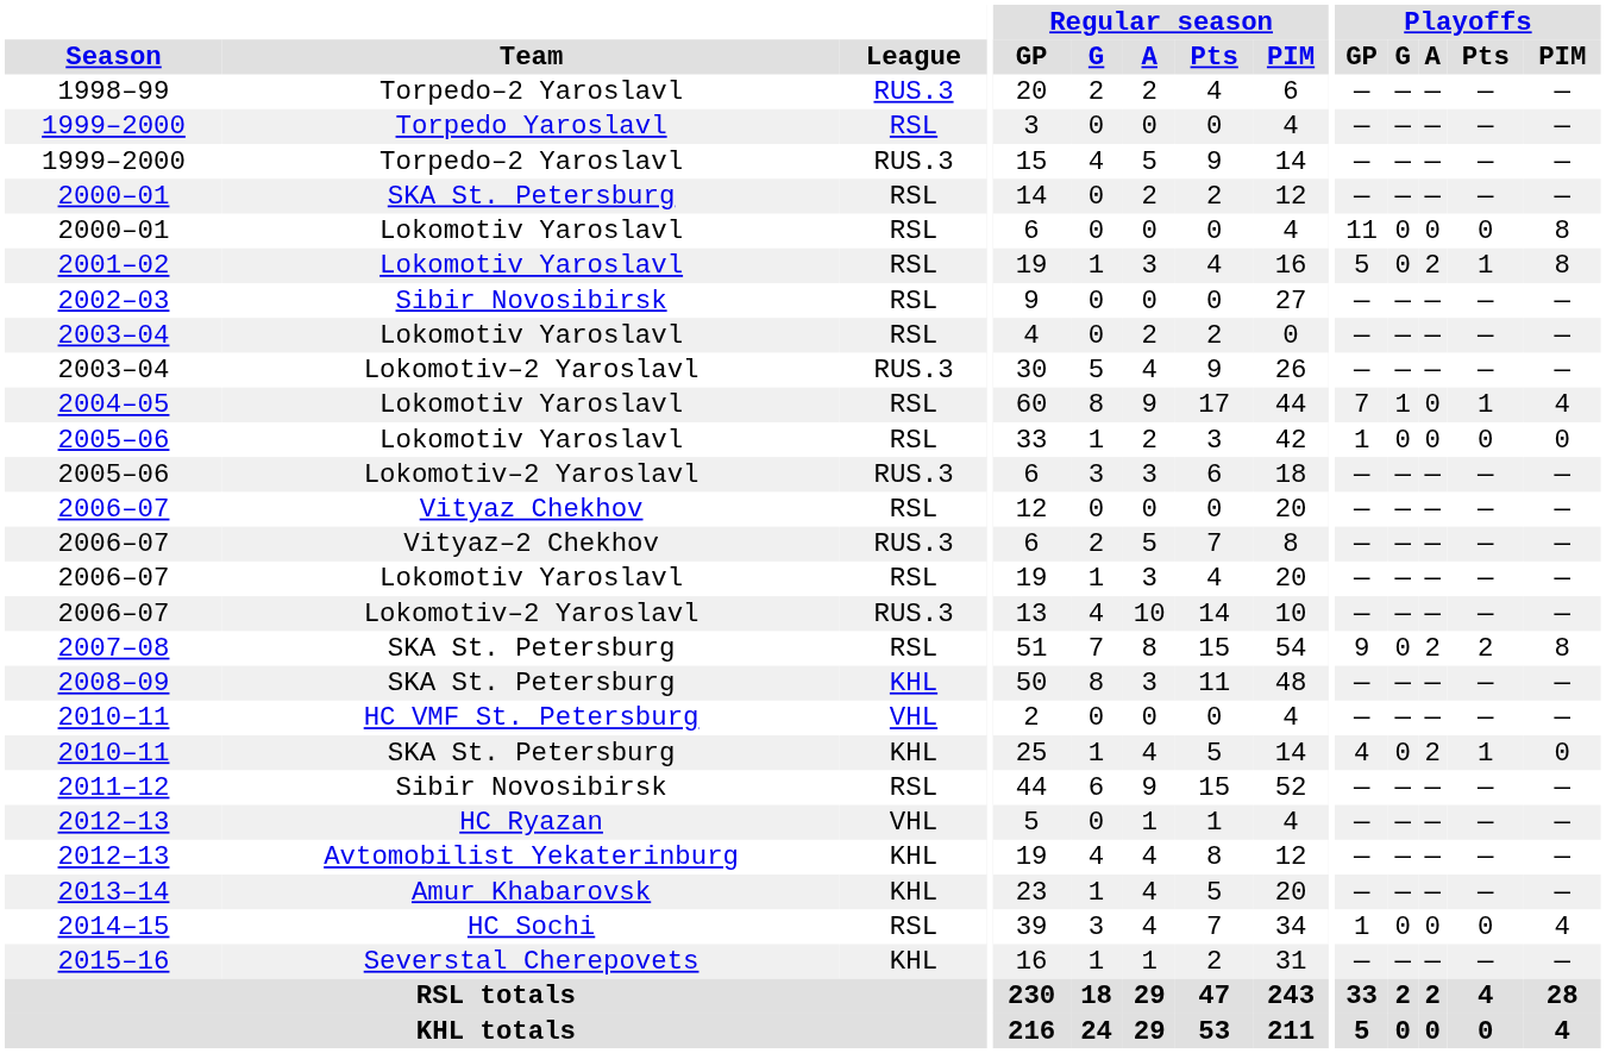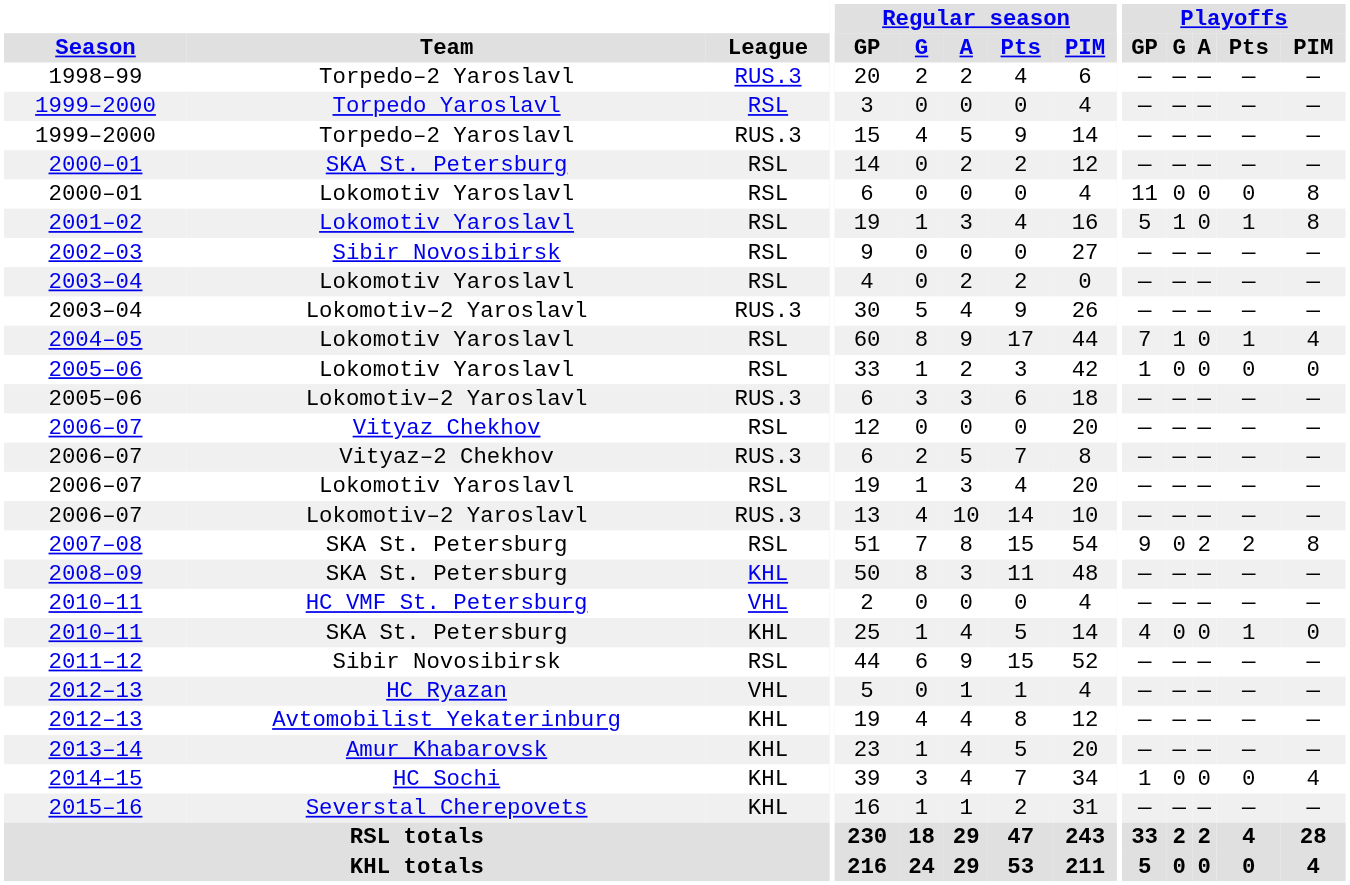2001–02 | Playoffs / G: 0 -> 1
2001–02 | Playoffs / A: 2 -> 0
2010–11 / SKA St. Petersburg | Playoffs / A: 2 -> 0
2014–15 | League: RSL -> KHL
